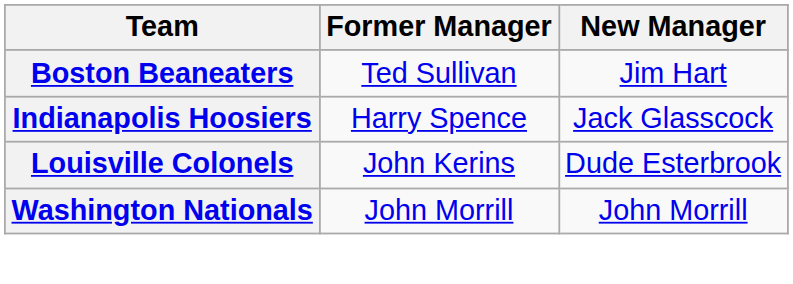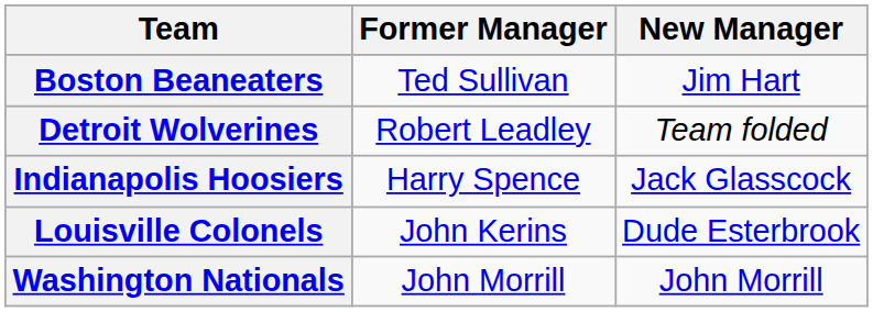+ row: Detroit Wolverines | Robert Leadley | Team folded
